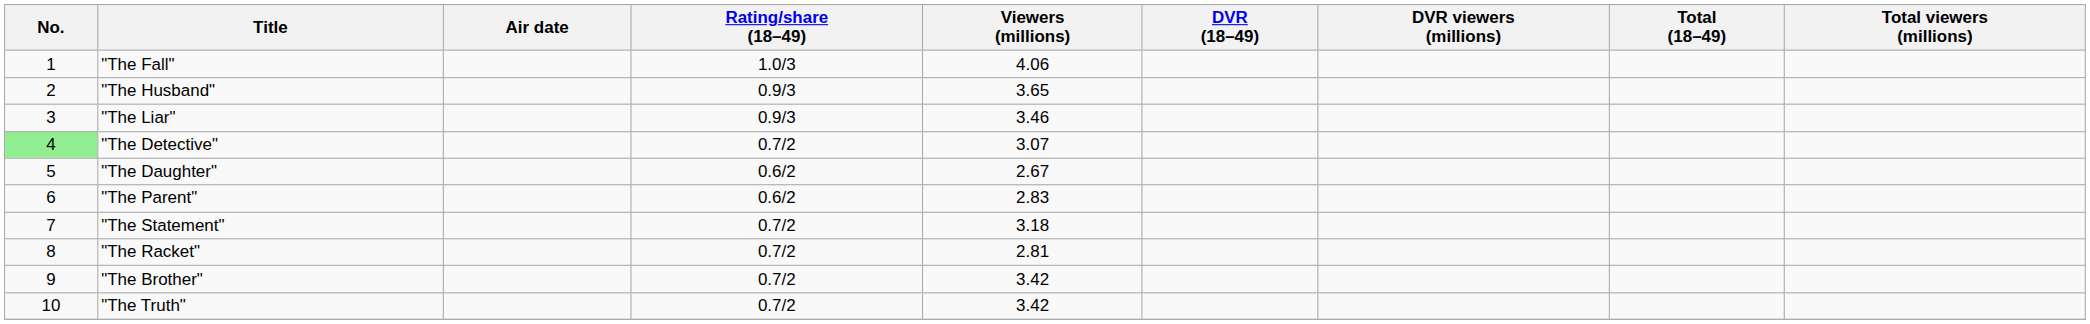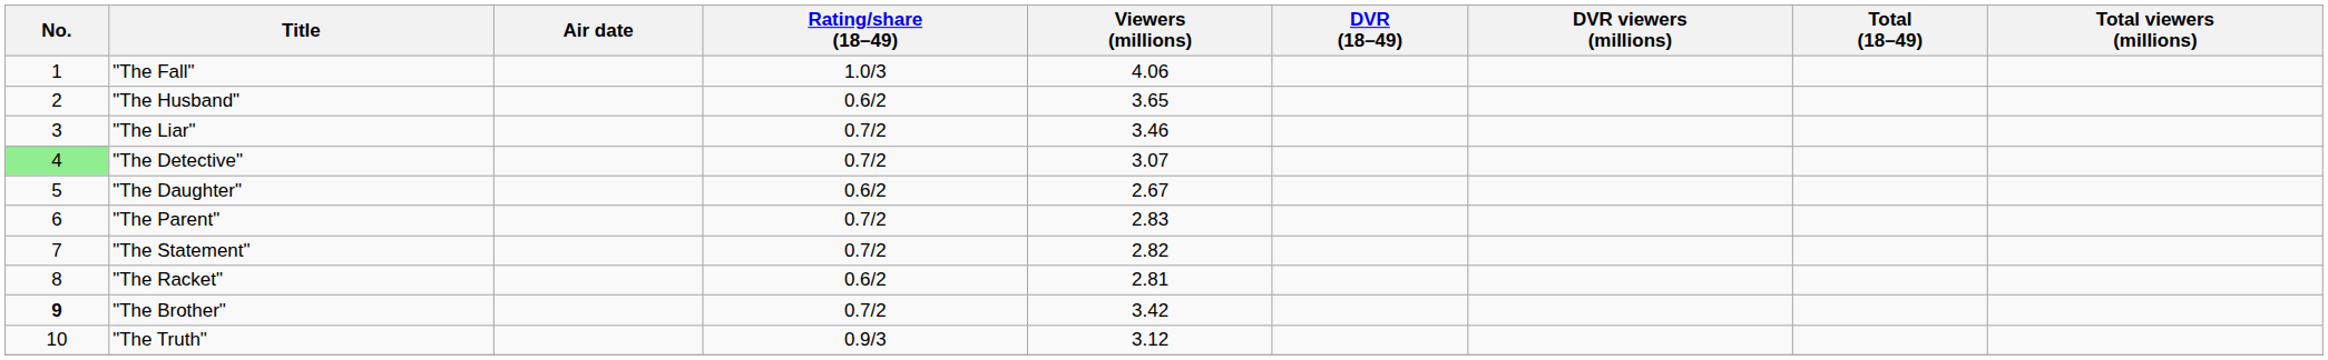"The Husband" | Rating/share (18–49): 0.9/3 -> 0.6/2
"The Liar" | Rating/share (18–49): 0.9/3 -> 0.7/2
"The Parent" | Rating/share (18–49): 0.6/2 -> 0.7/2
"The Statement" | Viewers (millions): 3.18 -> 2.82
"The Racket" | Rating/share (18–49): 0.7/2 -> 0.6/2
"The Brother" | No.: normal -> bold
"The Truth" | Rating/share (18–49): 0.7/2 -> 0.9/3
"The Truth" | Viewers (millions): 3.42 -> 3.12
